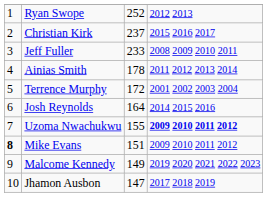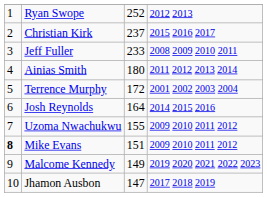Ainias Smith | column 3: 178 -> 180
Uzoma Nwachukwu | column 4: bold -> normal
